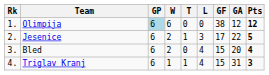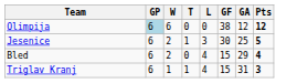- column: Rk | 1. | 2. | 3. | 4.
Jesenice | GF: 17 -> 30
Jesenice | GA: 22 -> 25
Bled | GA: 20 -> 29
